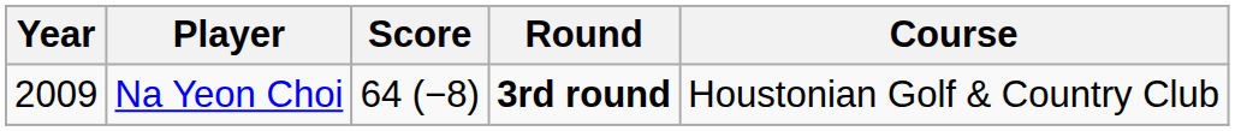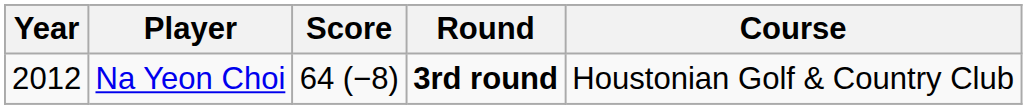Na Yeon Choi | Year: 2009 -> 2012
